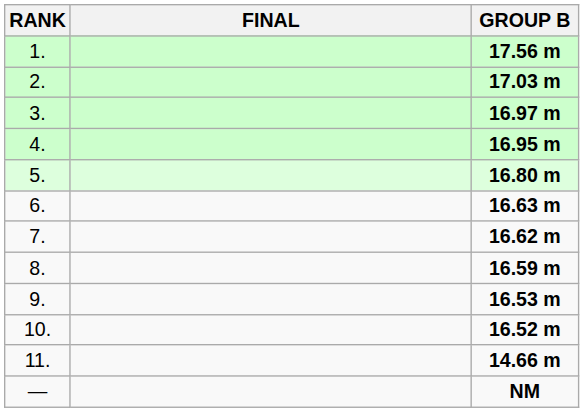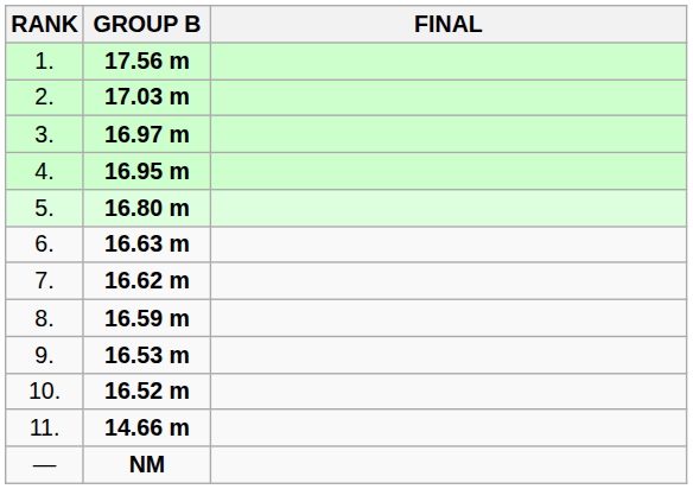columns swapped: FINAL <-> GROUP B
